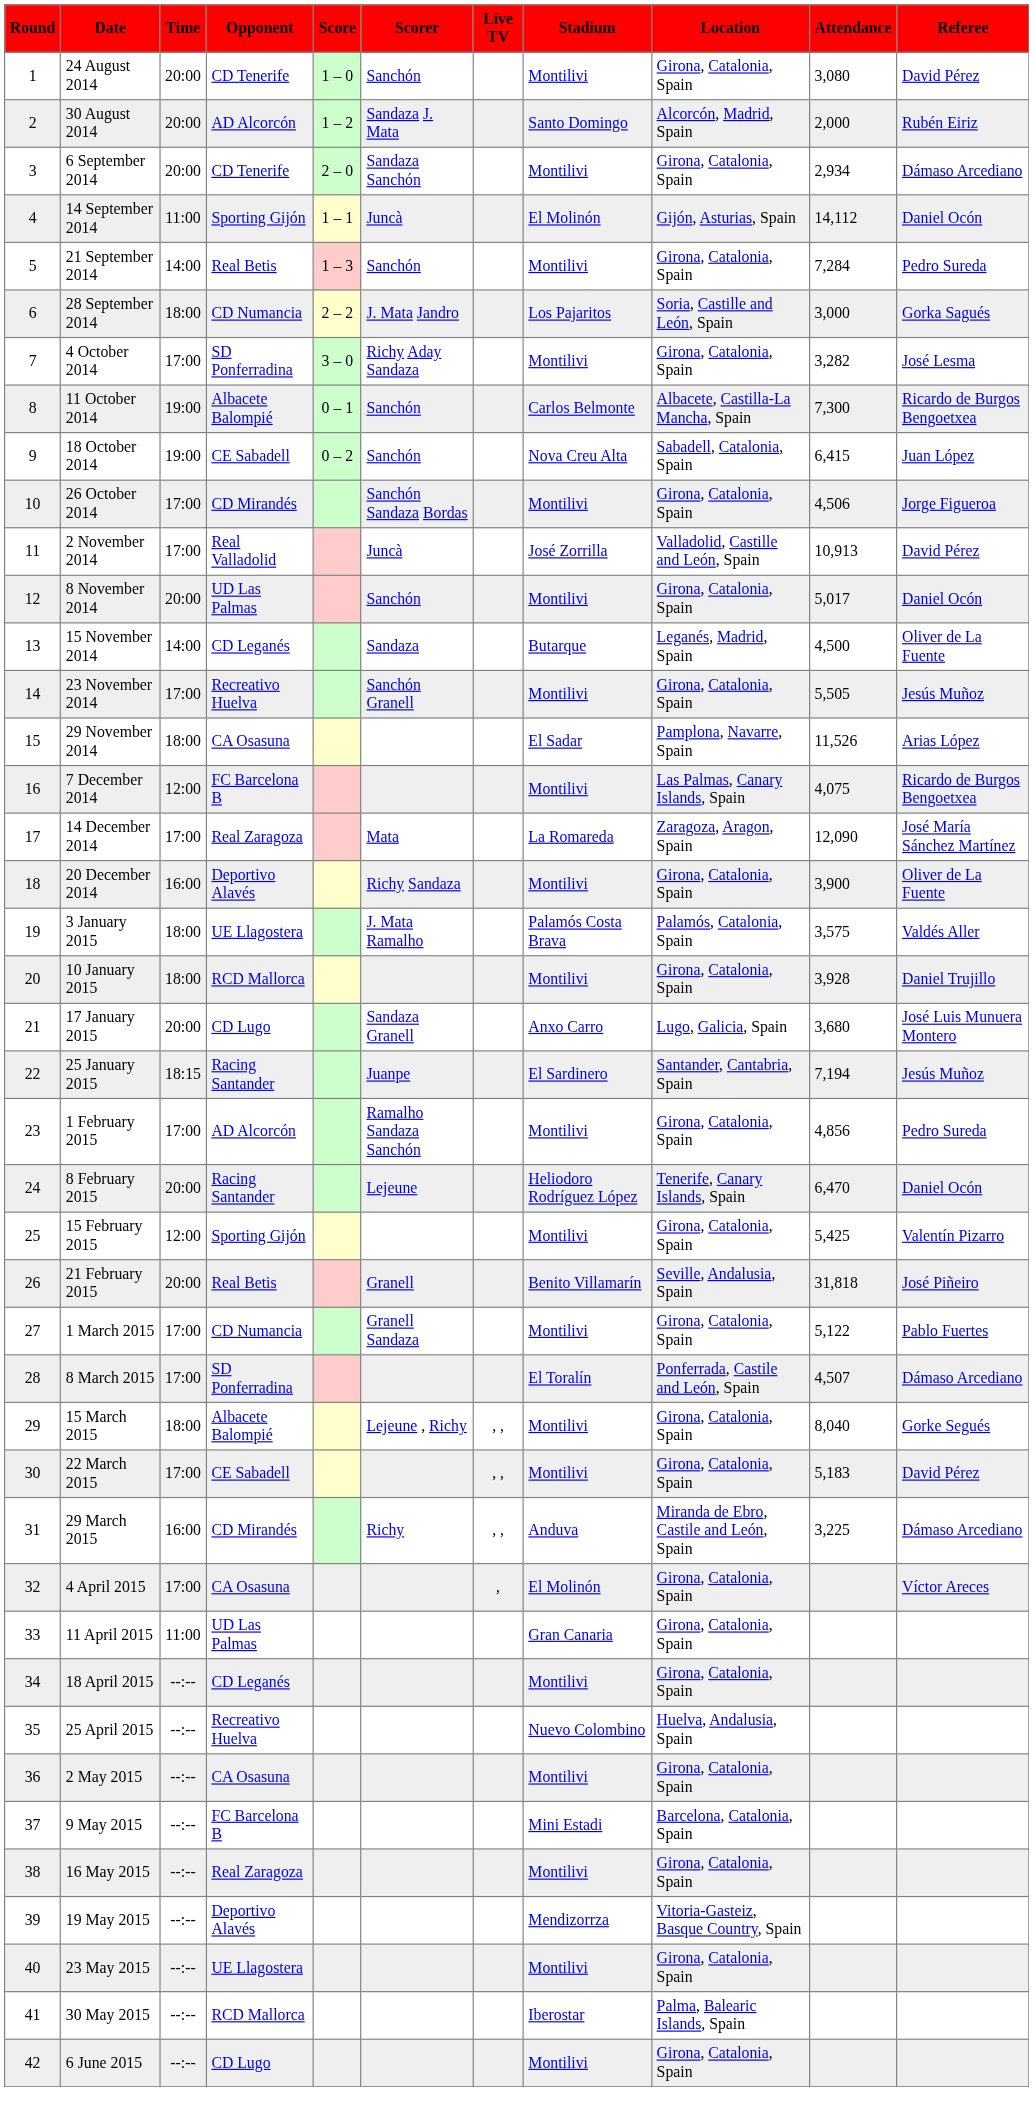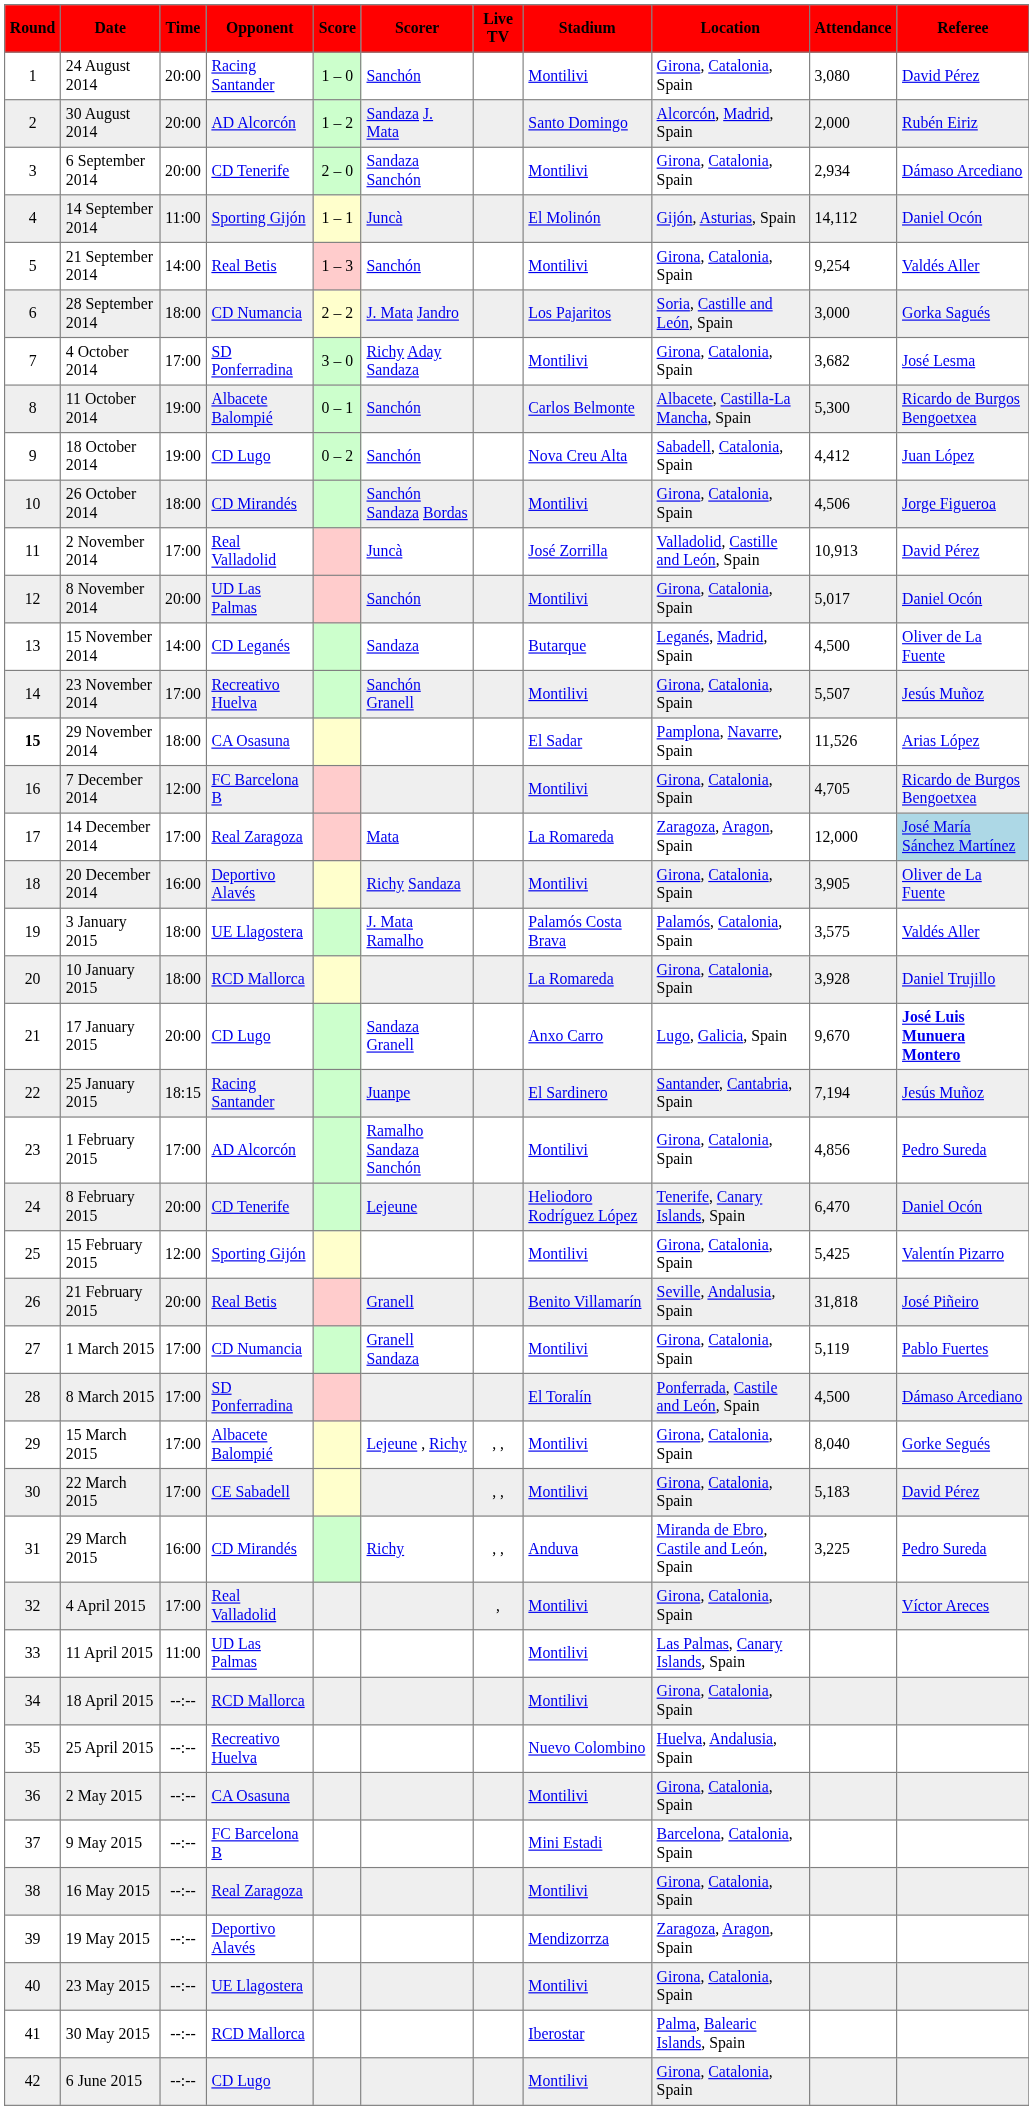24 August 2014 | Opponent: CD Tenerife -> Racing Santander
21 September 2014 | Attendance: 7,284 -> 9,254
21 September 2014 | Referee: Pedro Sureda -> Valdés Aller
4 October 2014 | Attendance: 3,282 -> 3,682
11 October 2014 | Attendance: 7,300 -> 5,300
18 October 2014 | Opponent: CE Sabadell -> CD Lugo
18 October 2014 | Attendance: 6,415 -> 4,412
26 October 2014 | Time: 17:00 -> 18:00
23 November 2014 | Attendance: 5,505 -> 5,507
29 November 2014 | Round: normal -> bold
7 December 2014 | Location: Las Palmas, Canary Islands, Spain -> Girona, Catalonia, Spain
7 December 2014 | Attendance: 4,075 -> 4,705
14 December 2014 | Attendance: 12,090 -> 12,000
14 December 2014 | Referee: no background -> lightblue background
20 December 2014 | Attendance: 3,900 -> 3,905
10 January 2015 | Stadium: Montilivi -> La Romareda
17 January 2015 | Attendance: 3,680 -> 9,670
17 January 2015 | Referee: normal -> bold
8 February 2015 | Opponent: Racing Santander -> CD Tenerife
1 March 2015 | Attendance: 5,122 -> 5,119
8 March 2015 | Attendance: 4,507 -> 4,500
15 March 2015 | Time: 18:00 -> 17:00
29 March 2015 | Referee: Dámaso Arcediano -> Pedro Sureda
4 April 2015 | Opponent: CA Osasuna -> Real Valladolid
4 April 2015 | Stadium: El Molinón -> Montilivi
11 April 2015 | Stadium: Gran Canaria -> Montilivi
11 April 2015 | Location: Girona, Catalonia, Spain -> Las Palmas, Canary Islands, Spain
18 April 2015 | Opponent: CD Leganés -> RCD Mallorca
19 May 2015 | Location: Vitoria-Gasteiz, Basque Country, Spain -> Zaragoza, Aragon, Spain
